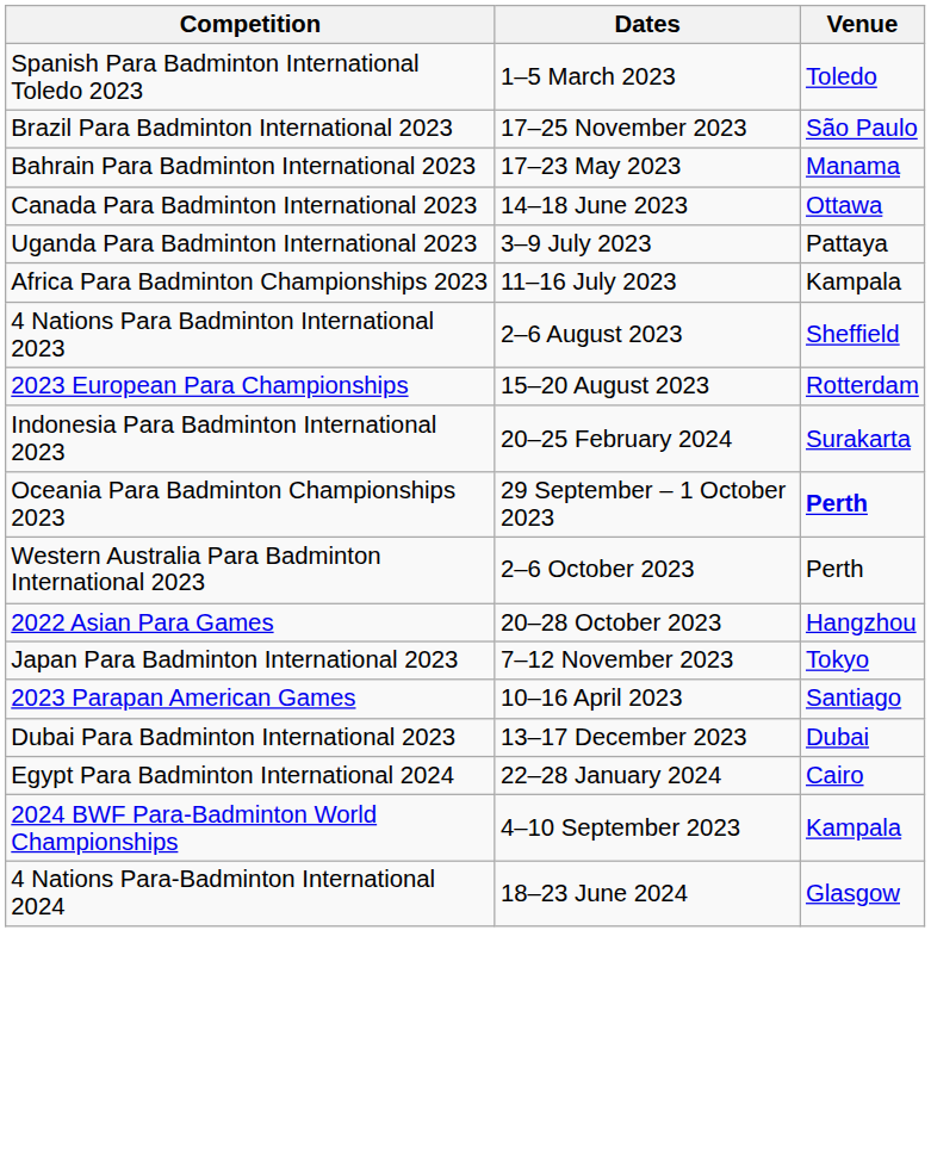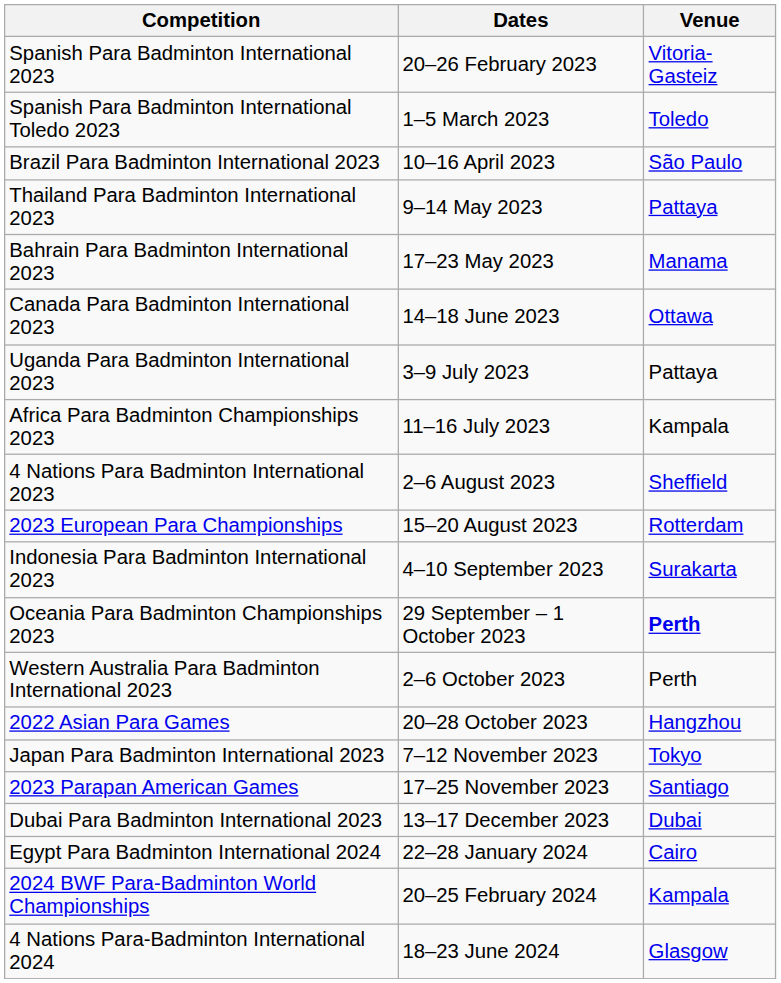+ row: Spanish Para Badminton International 2023 | 20–26 February 2023 | Vitoria-Gasteiz
Brazil Para Badminton International 2023 | Dates: 17–25 November 2023 -> 10–16 April 2023
+ row: Thailand Para Badminton International 2023 | 9–14 May 2023 | Pattaya
Indonesia Para Badminton International 2023 | Dates: 20–25 February 2024 -> 4–10 September 2023
2023 Parapan American Games | Dates: 10–16 April 2023 -> 17–25 November 2023
2024 BWF Para-Badminton World Championships | Dates: 4–10 September 2023 -> 20–25 February 2024
